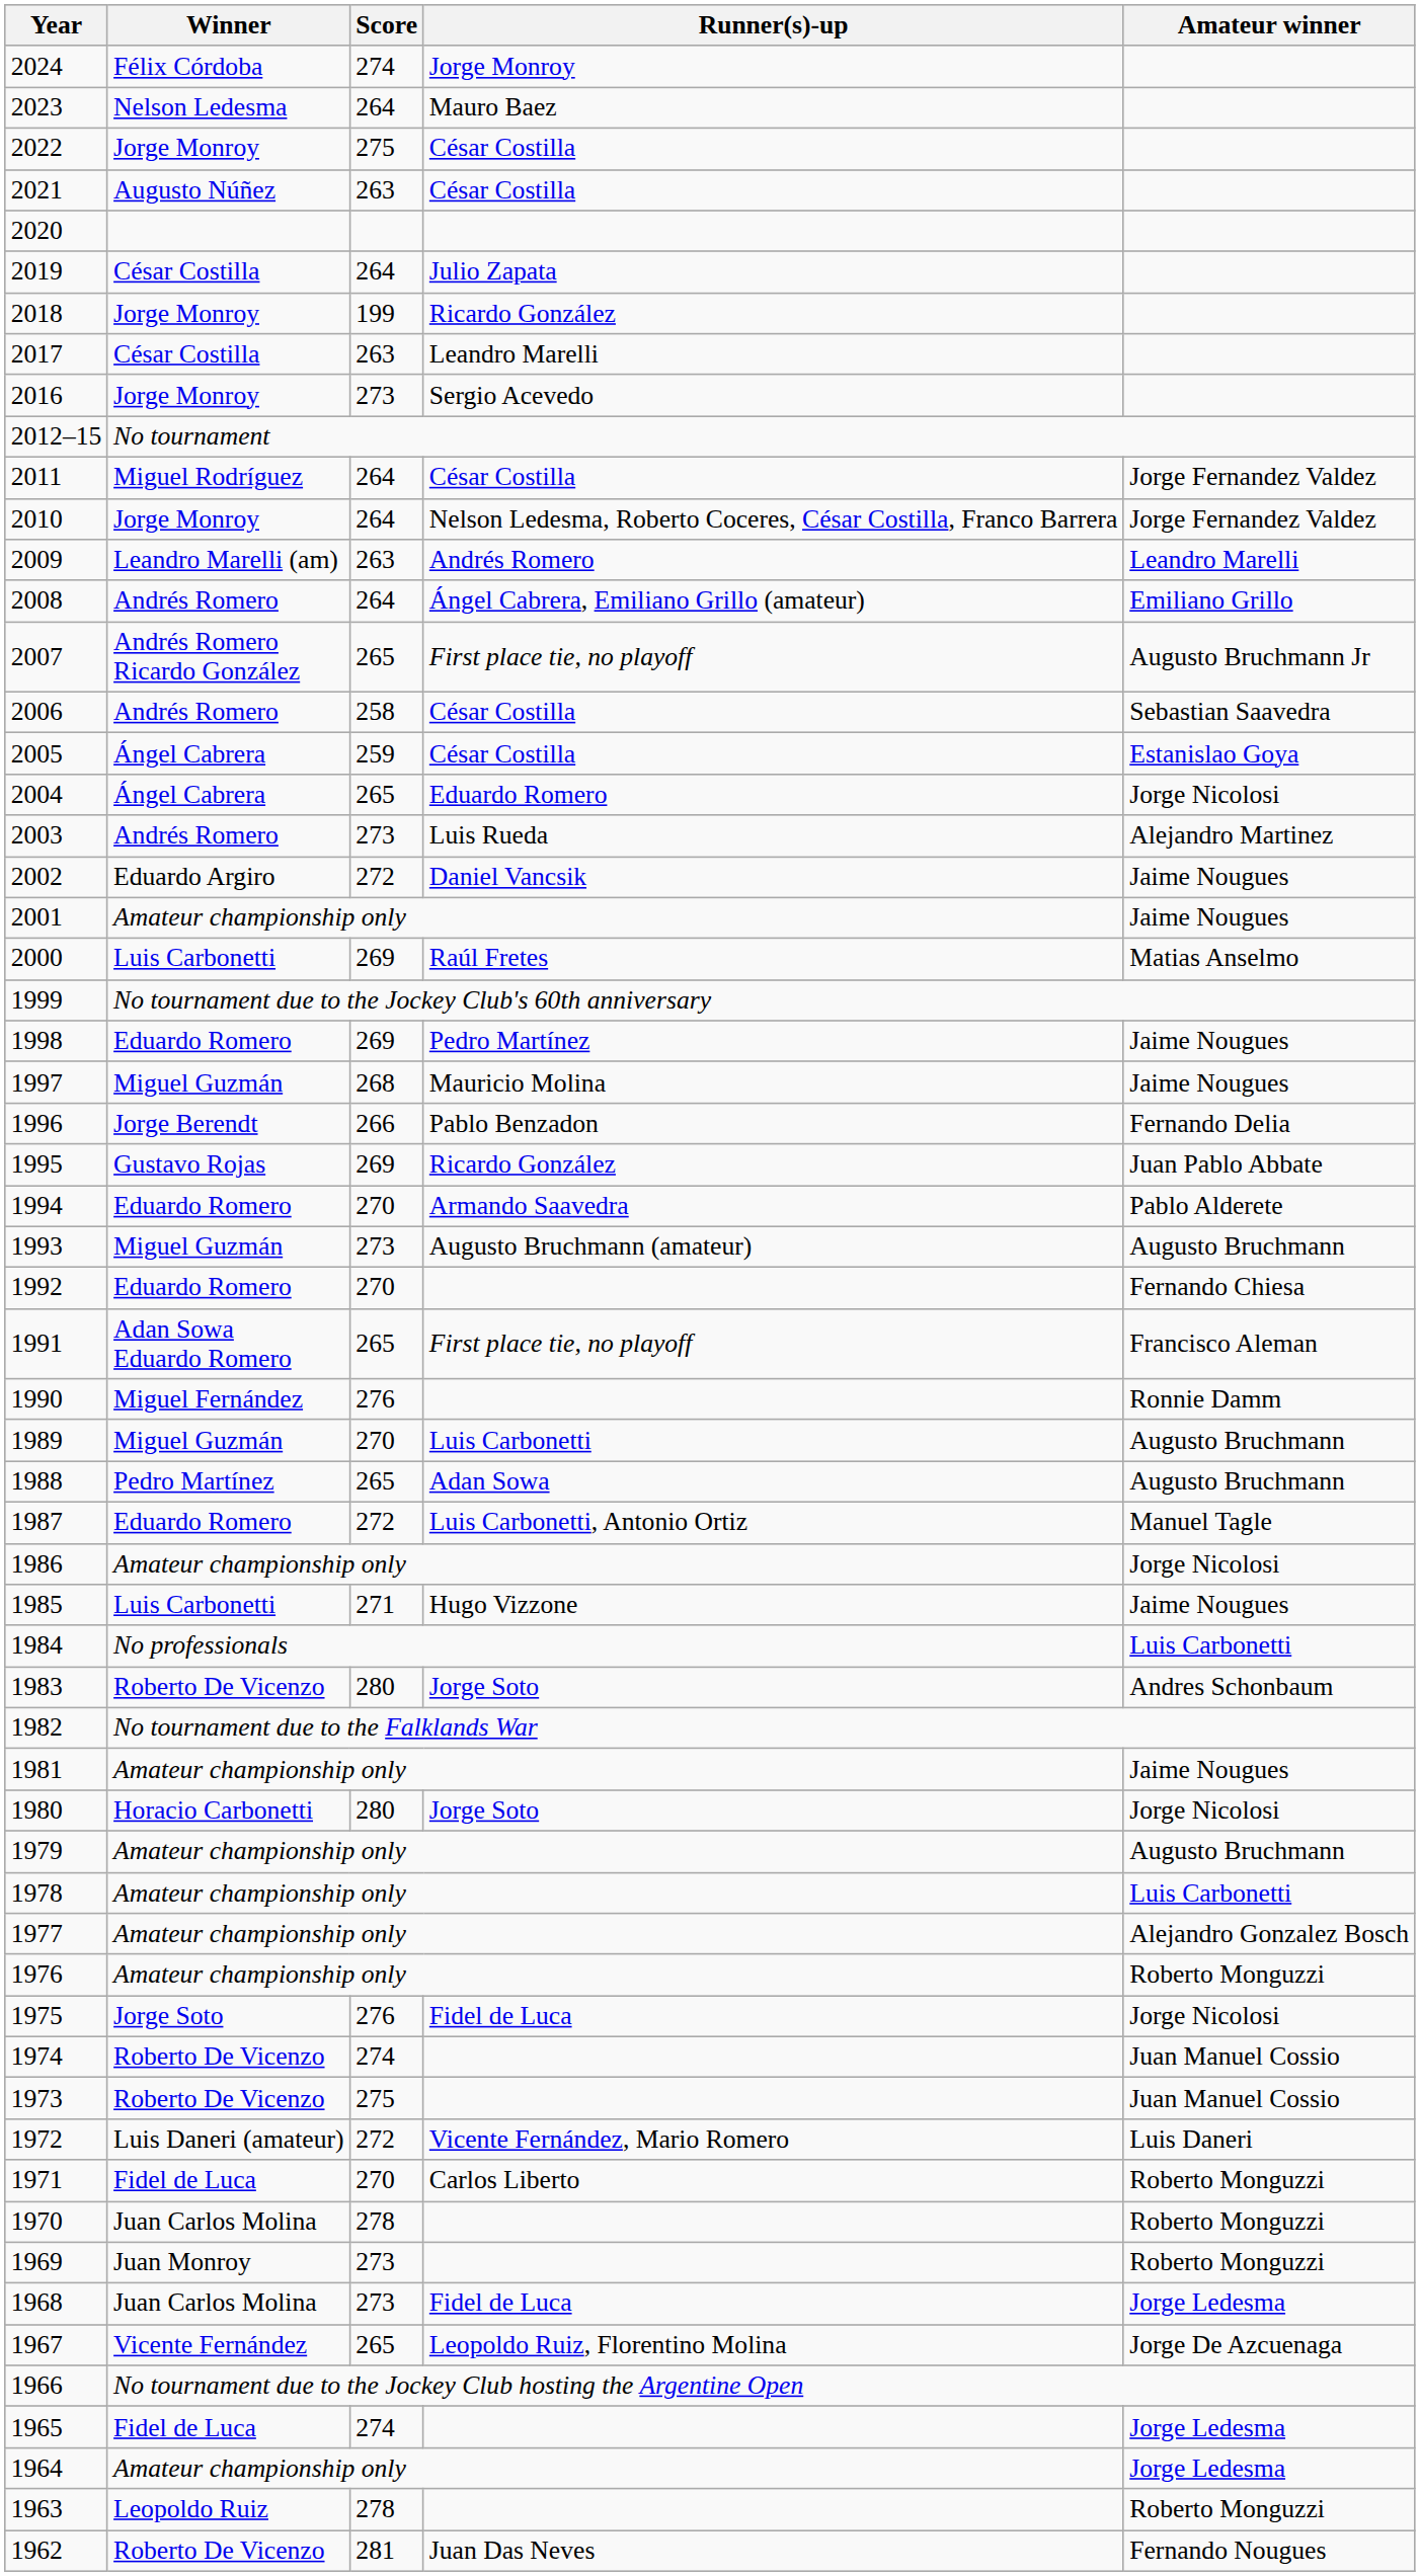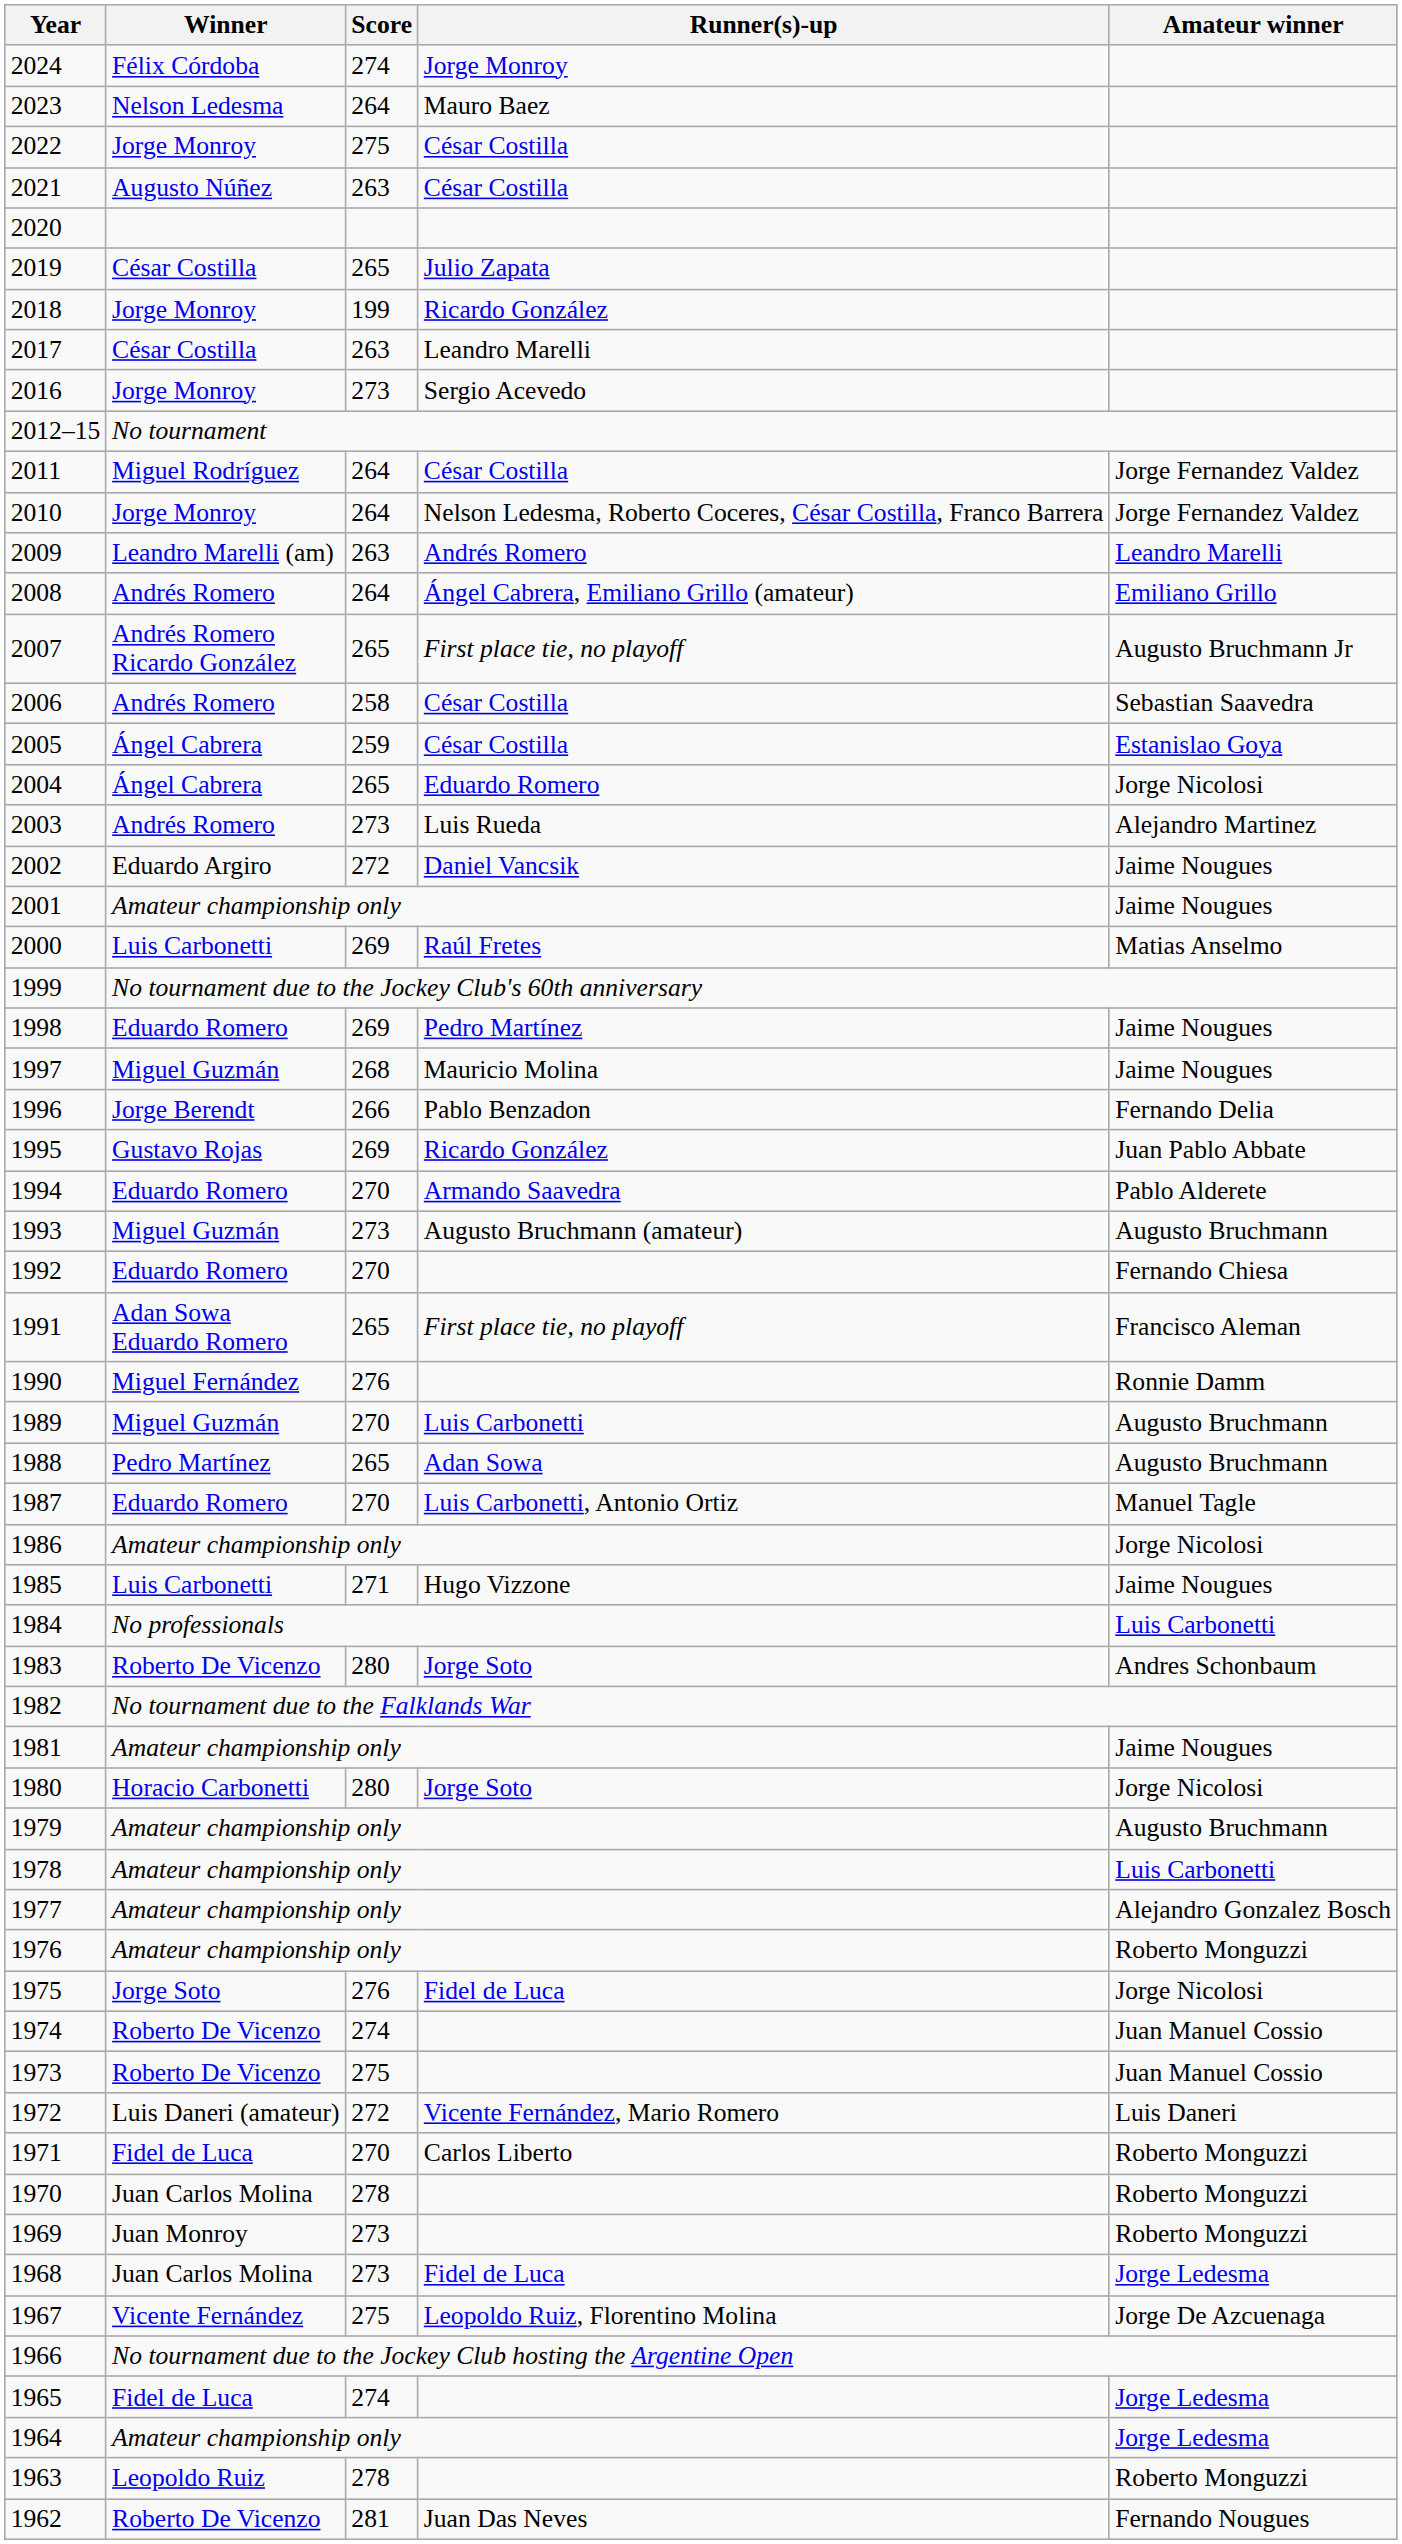2019 | Score: 264 -> 265
1987 | Score: 272 -> 270
1967 | Score: 265 -> 275
